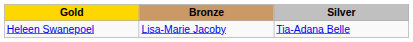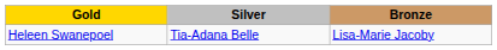columns swapped: Silver <-> Bronze
